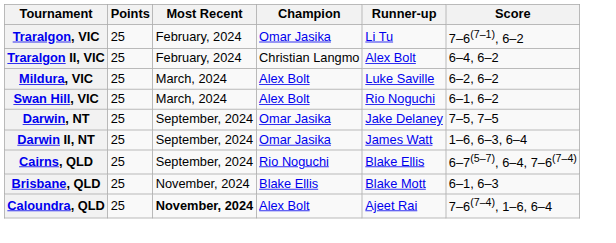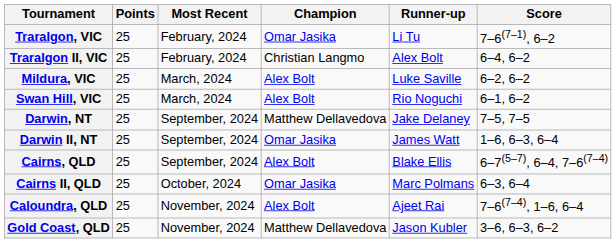Darwin, NT | Champion: Omar Jasika -> Matthew Dellavedova
Cairns, QLD | Champion: Rio Noguchi -> Alex Bolt
+ row: Cairns II, QLD | 25 | October, 2024 | Omar Jasika | Marc Polmans | 6–3, 6–4
- row: Brisbane, QLD | 25 | November, 2024 | Blake Ellis | Blake Mott | 6–1, 6–3
Caloundra, QLD | Most Recent: bold -> normal
+ row: Gold Coast, QLD | 25 | November, 2024 | Matthew Dellavedova | Jason Kubler | 3–6, 6–3, 6–2
